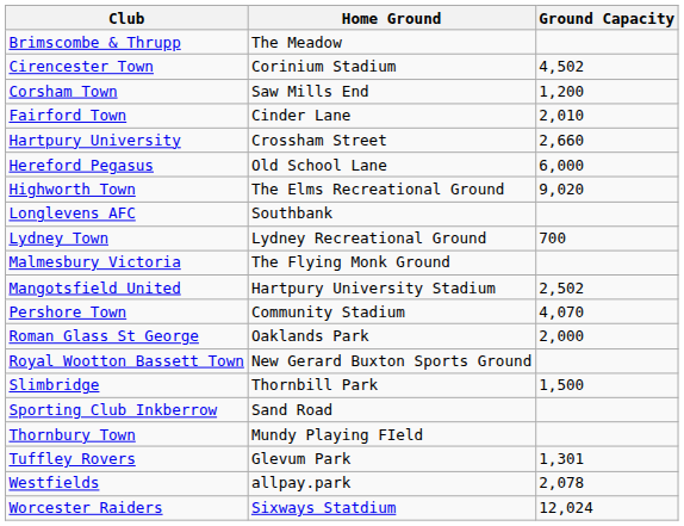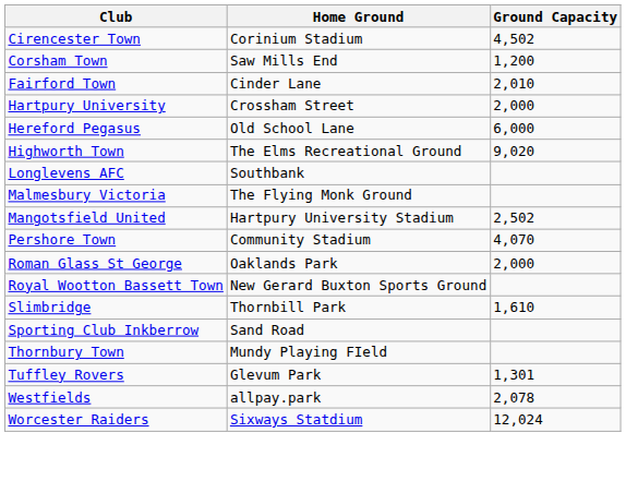- row: Brimscombe & Thrupp | The Meadow
Hartpury University | Ground Capacity: 2,660 -> 2,000
- row: Lydney Town | Lydney Recreational Ground | 700
Slimbridge | Ground Capacity: 1,500 -> 1,610
